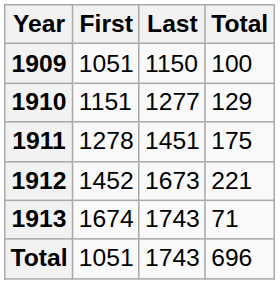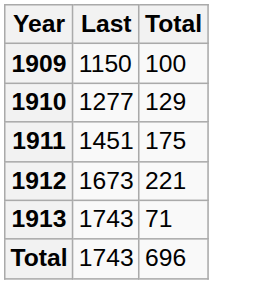- column: First | 1051 | 1151 | 1278 | 1452 | 1674 | 1051
